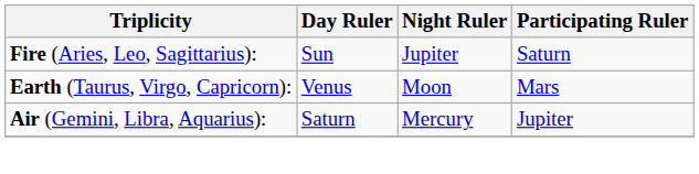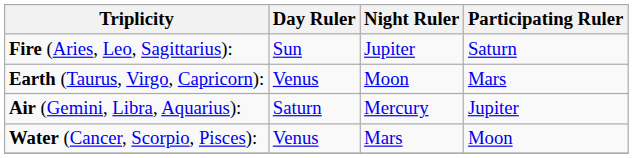+ row: Water (Cancer, Scorpio, Pisces): | Venus | Mars | Moon
